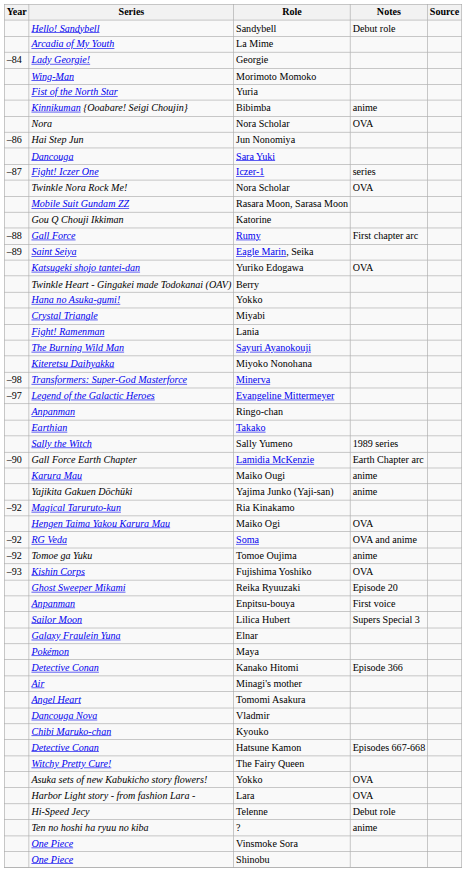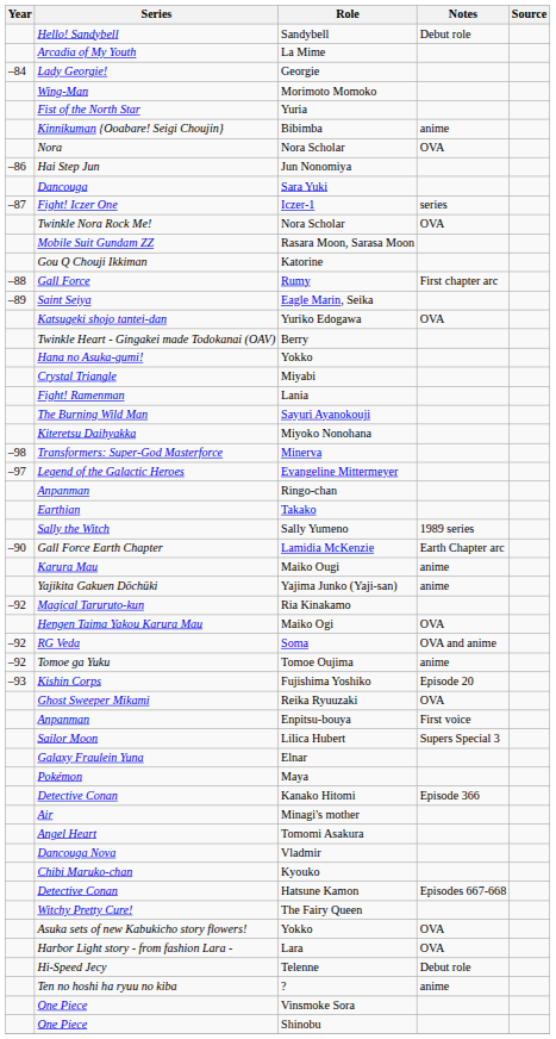Fujishima Yoshiko | Notes: OVA -> Episode 20
Reika Ryuuzaki | Notes: Episode 20 -> OVA
